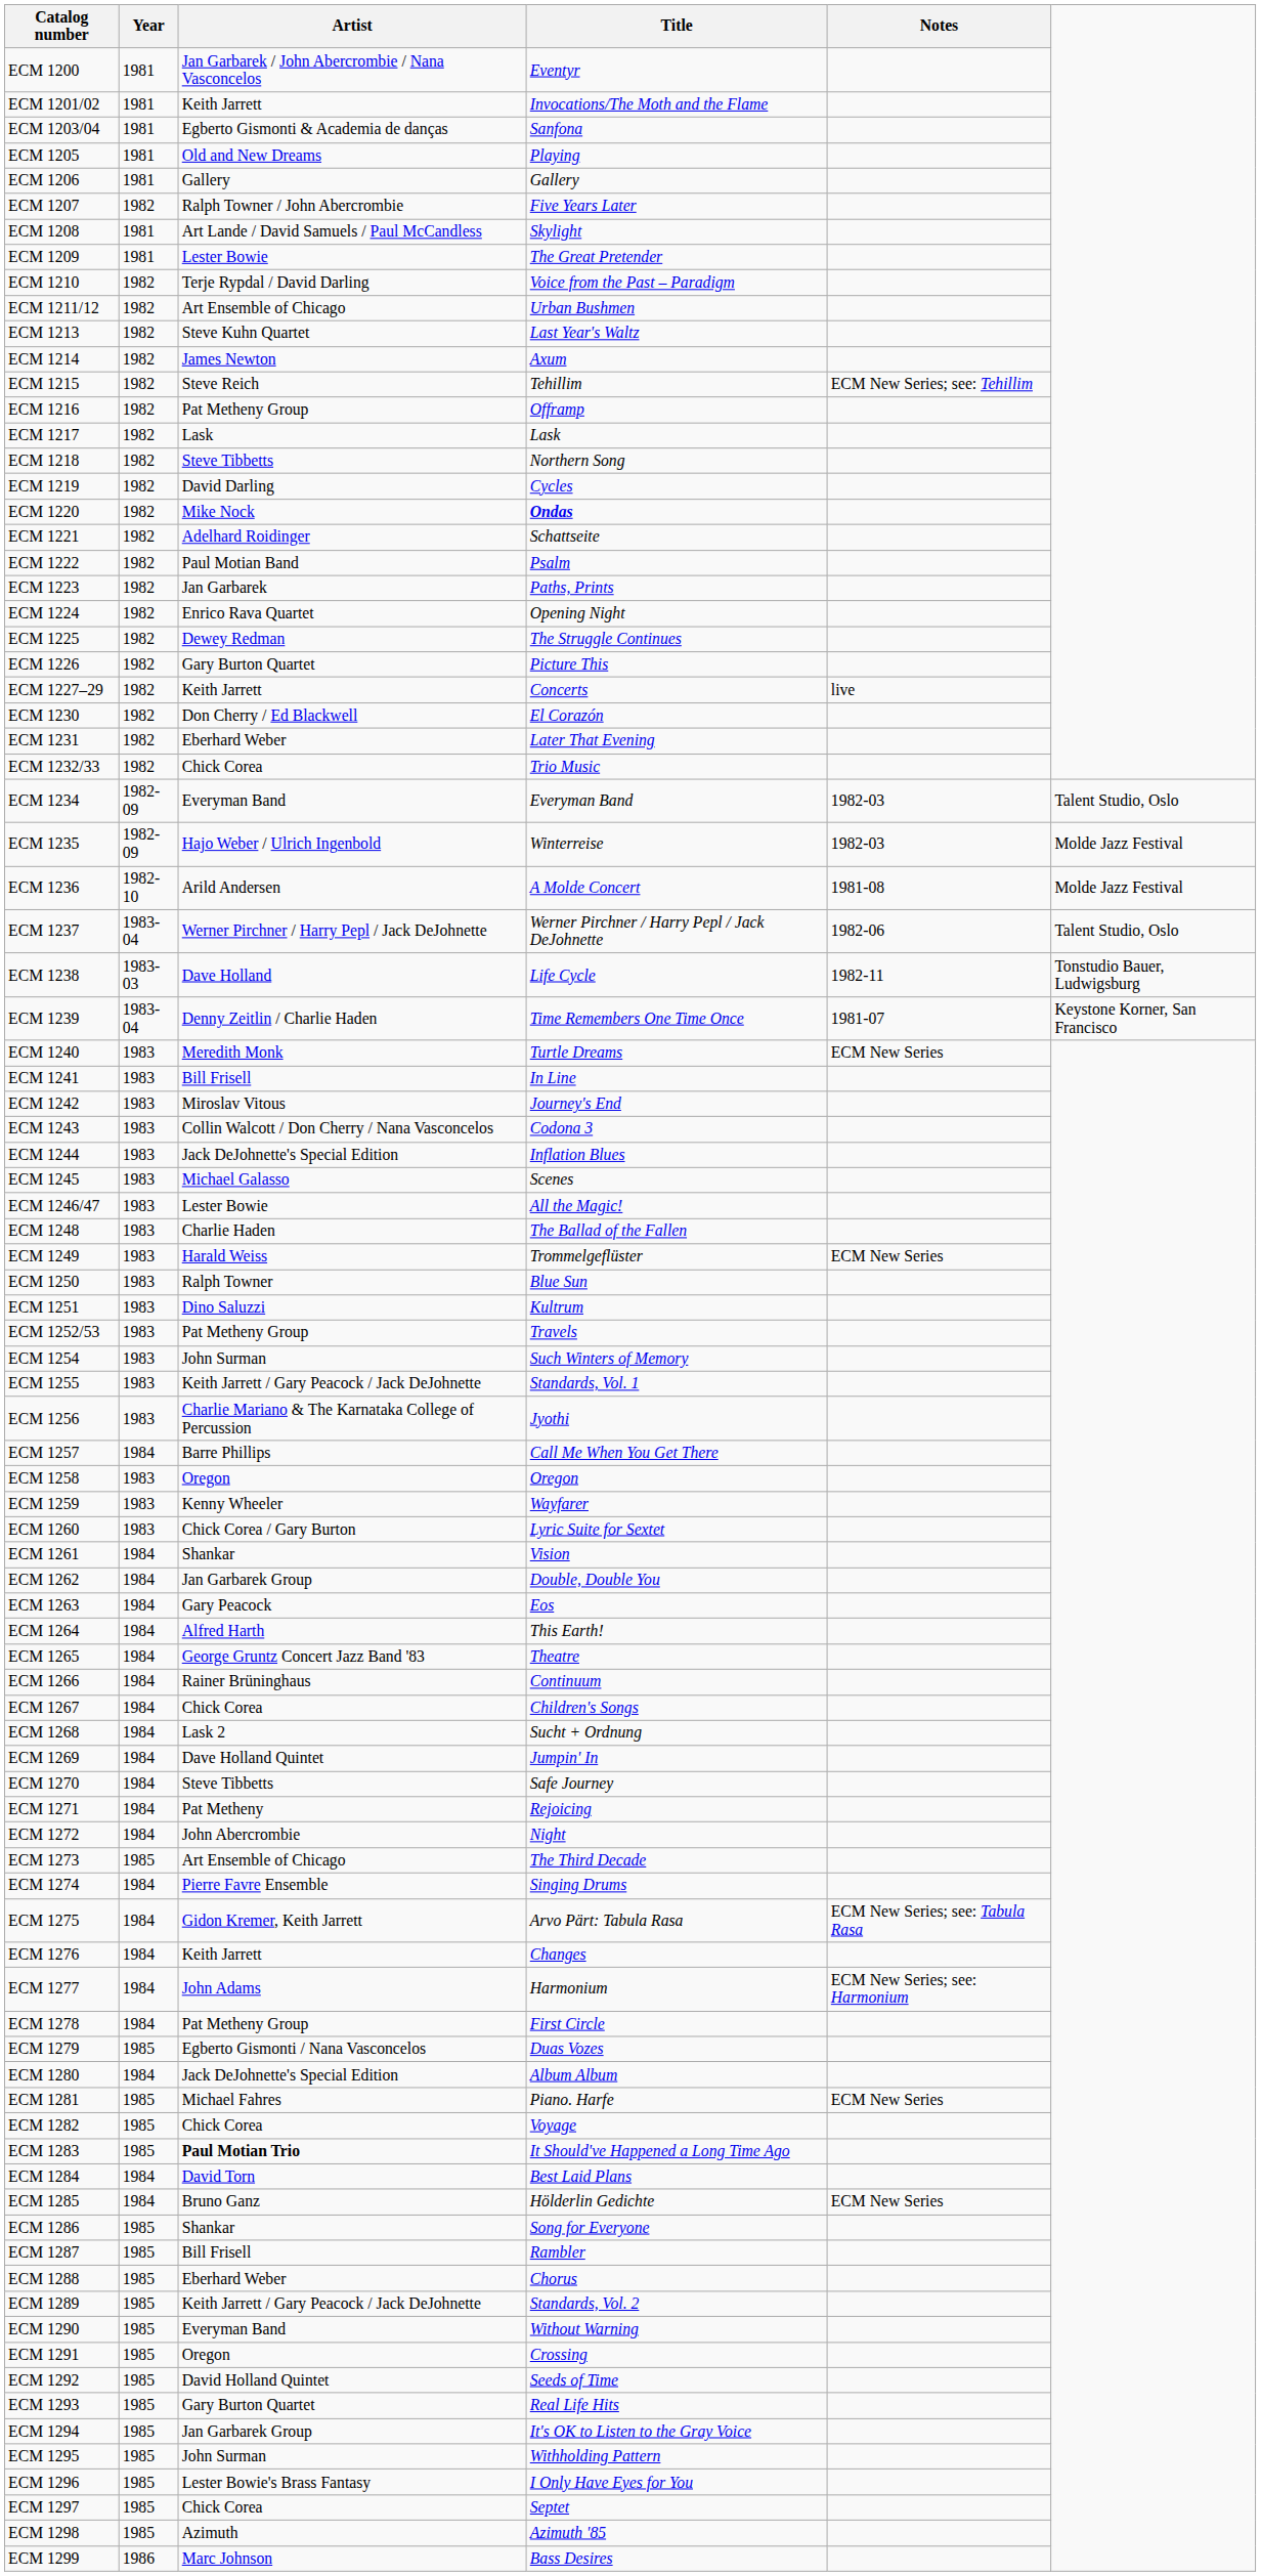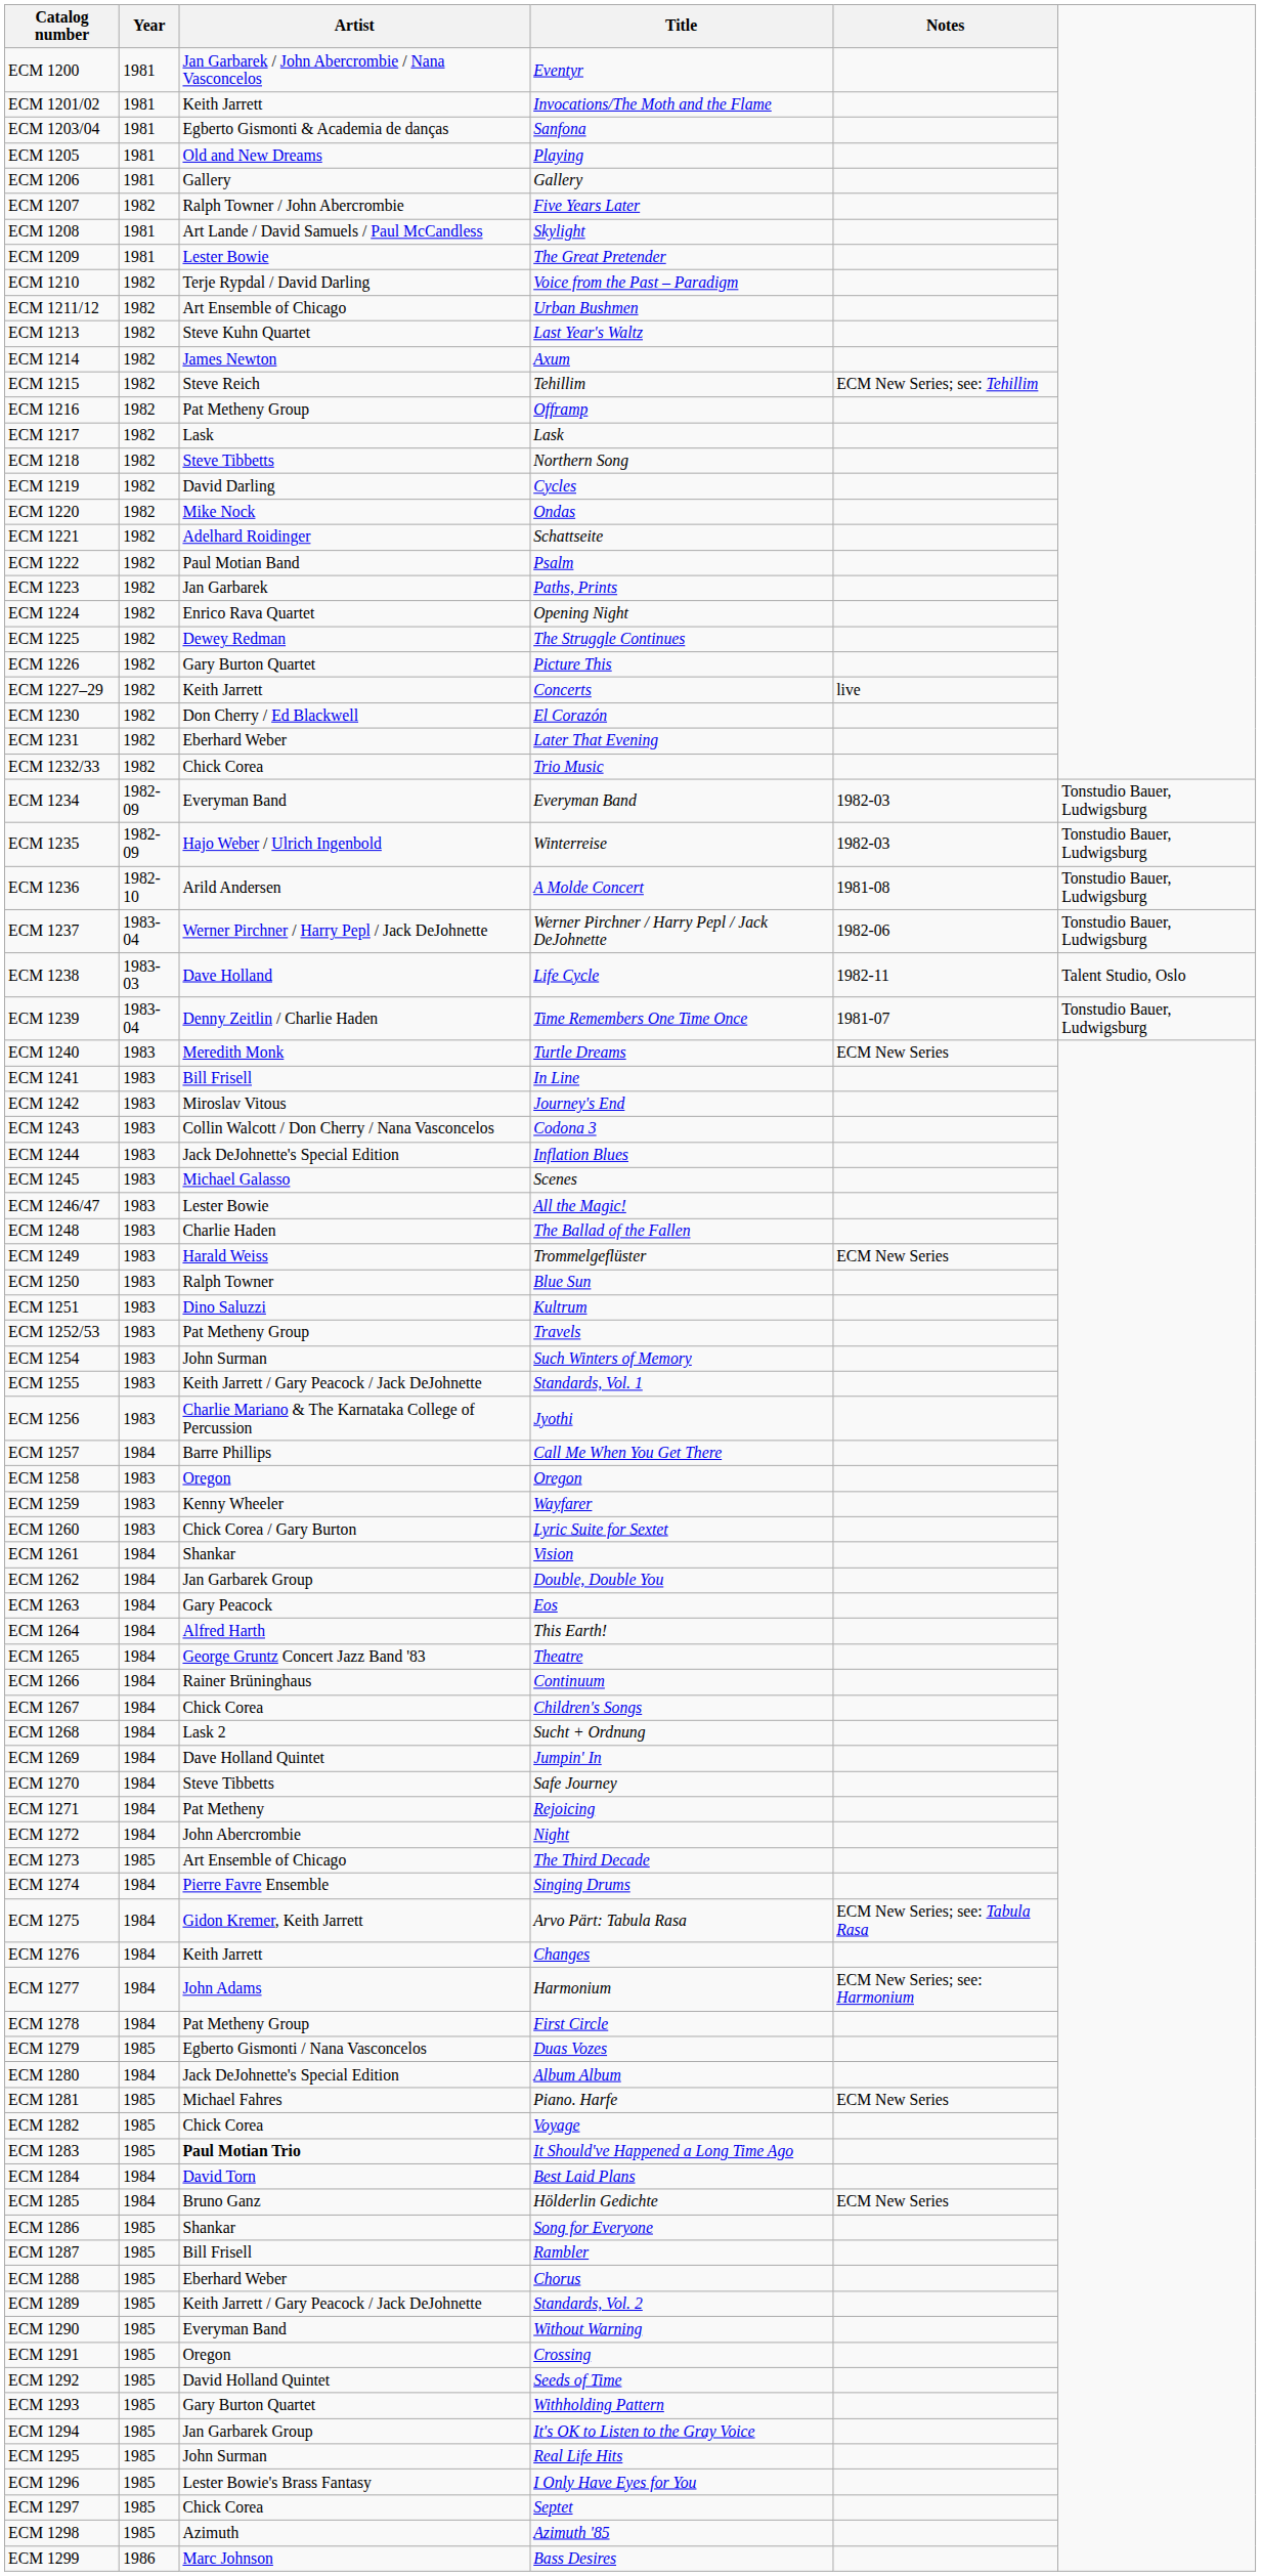ECM 1220 | Title: bold -> normal
ECM 1234 | column 6: Talent Studio, Oslo -> Tonstudio Bauer, Ludwigsburg
ECM 1235 | column 6: Molde Jazz Festival -> Tonstudio Bauer, Ludwigsburg
ECM 1236 | column 6: Molde Jazz Festival -> Tonstudio Bauer, Ludwigsburg
ECM 1237 | column 6: Talent Studio, Oslo -> Tonstudio Bauer, Ludwigsburg
ECM 1238 | column 6: Tonstudio Bauer, Ludwigsburg -> Talent Studio, Oslo
ECM 1239 | column 6: Keystone Korner, San Francisco -> Tonstudio Bauer, Ludwigsburg
ECM 1293 | Title: Real Life Hits -> Withholding Pattern
ECM 1295 | Title: Withholding Pattern -> Real Life Hits
